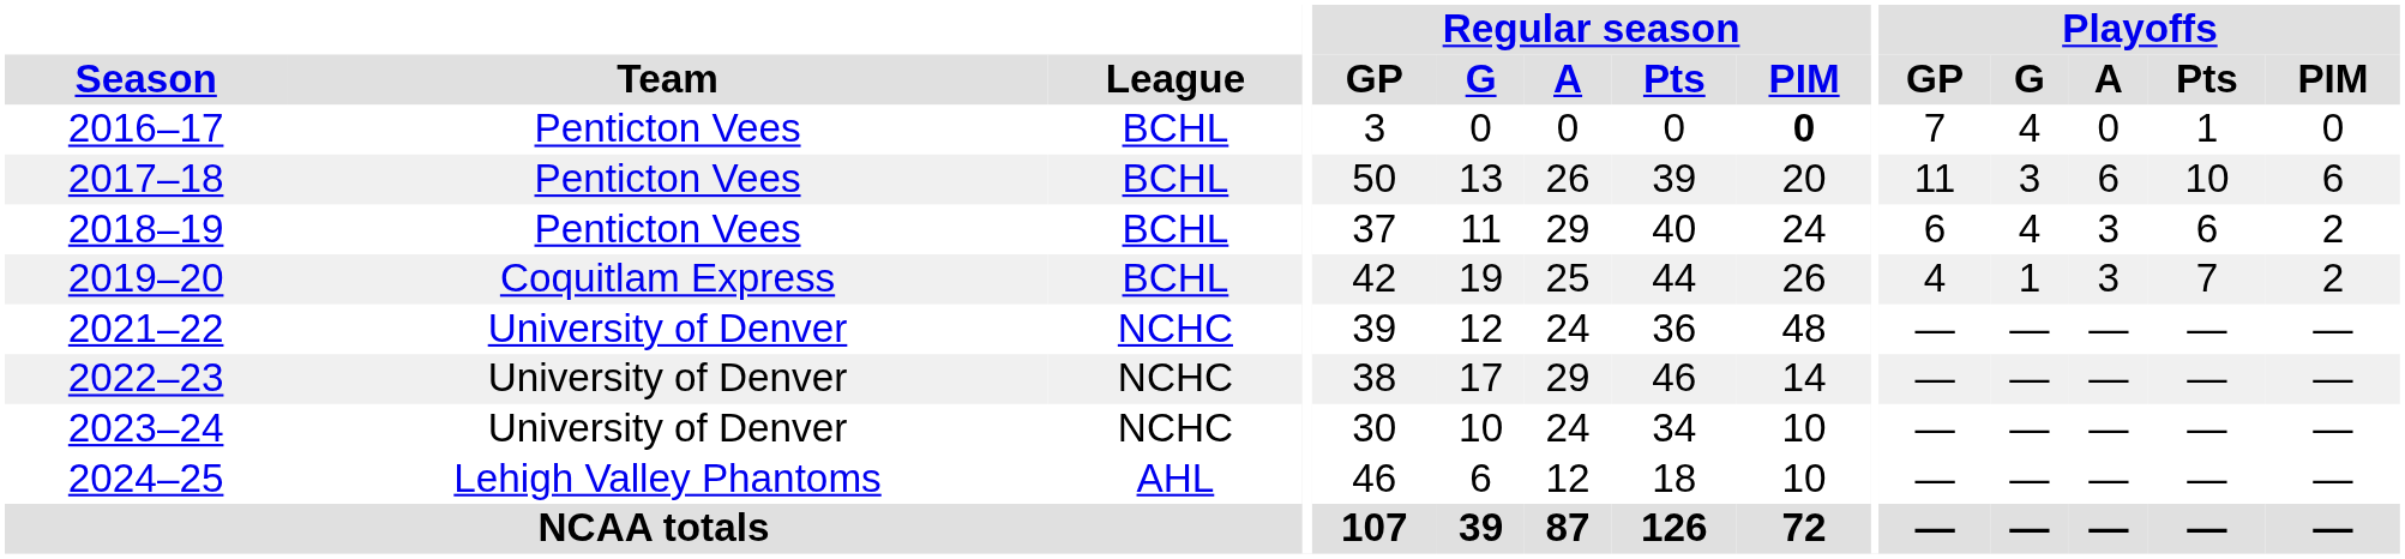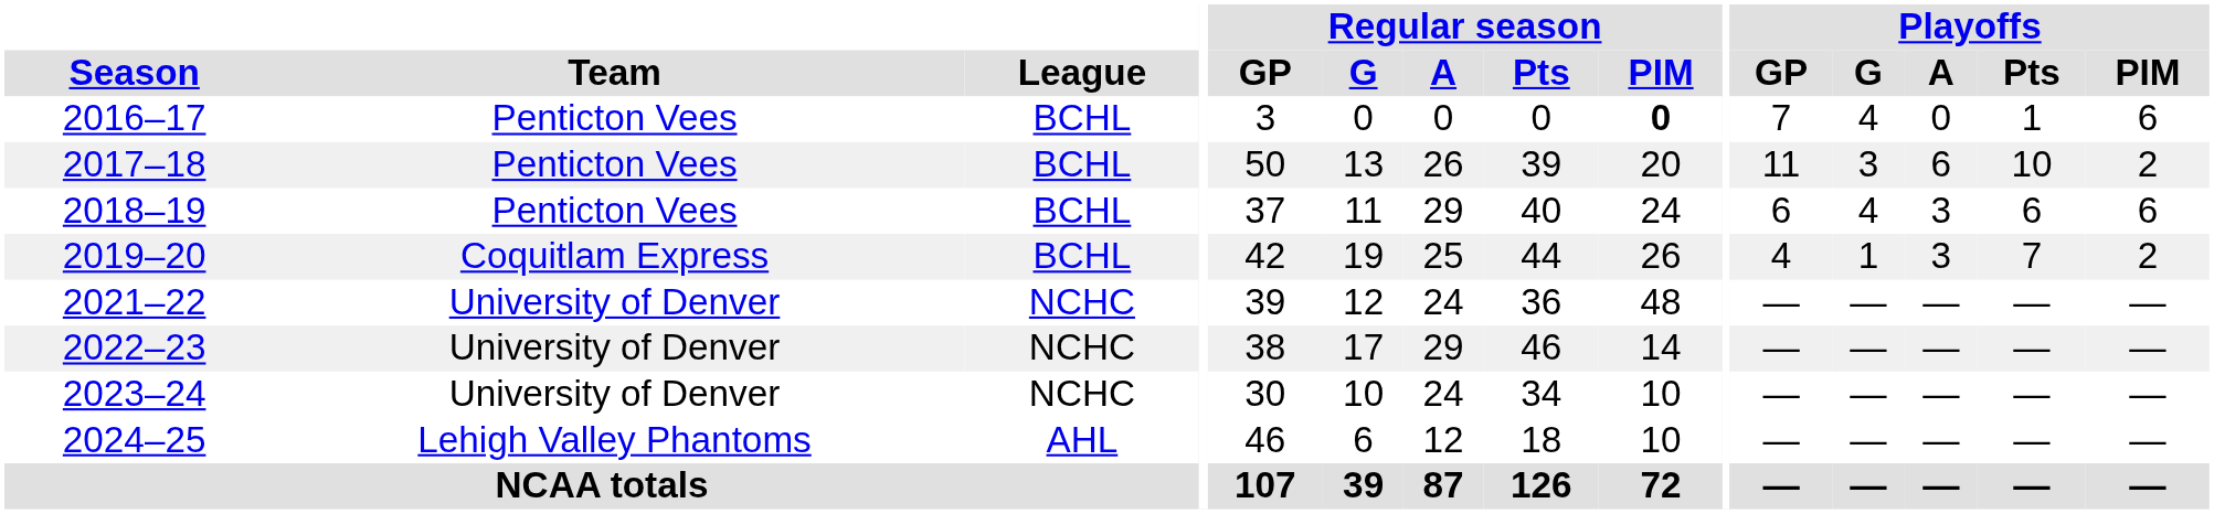2016–17 | Playoffs / PIM: 0 -> 6
2017–18 | Playoffs / PIM: 6 -> 2
2018–19 | Playoffs / PIM: 2 -> 6
